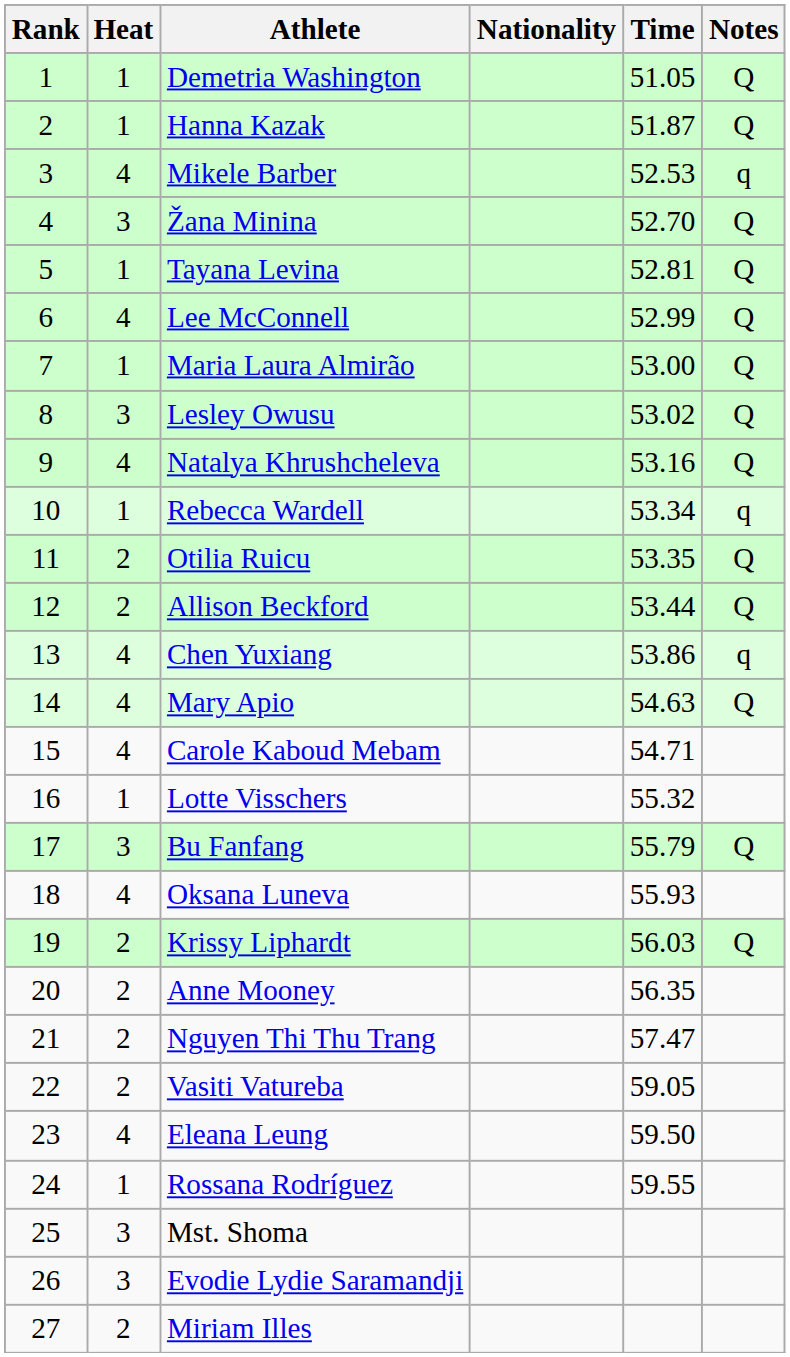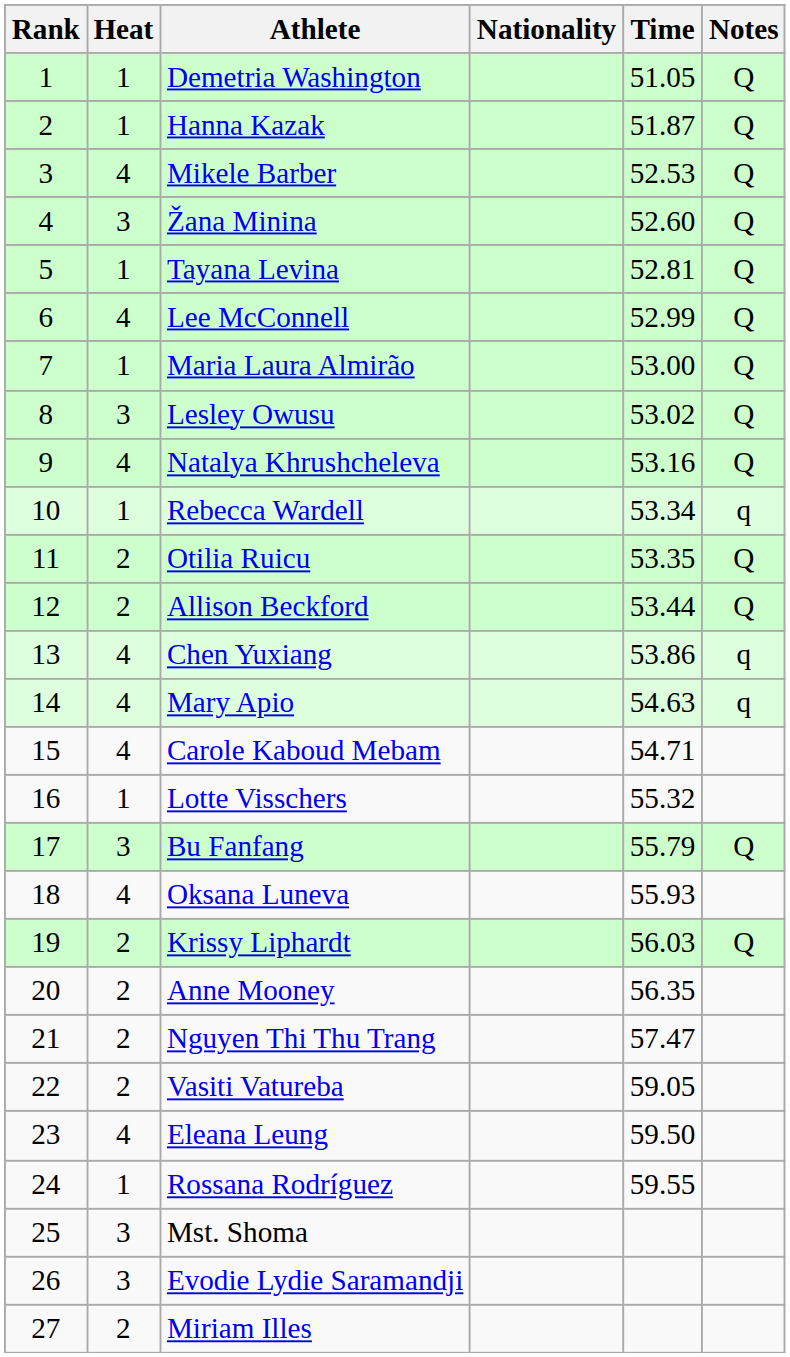Mikele Barber | Notes: q -> Q
Žana Minina | Time: 52.70 -> 52.60
Mary Apio | Notes: Q -> q
